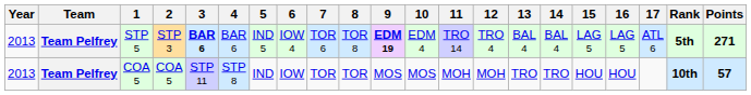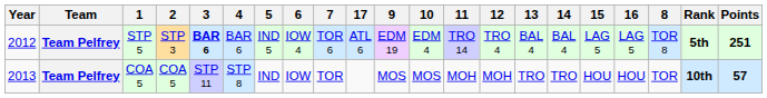columns swapped: 8 <-> 17
STP 5 | Year: 2013 -> 2012
STP 5 | 9: bold -> normal
STP 5 | Points: 271 -> 251
